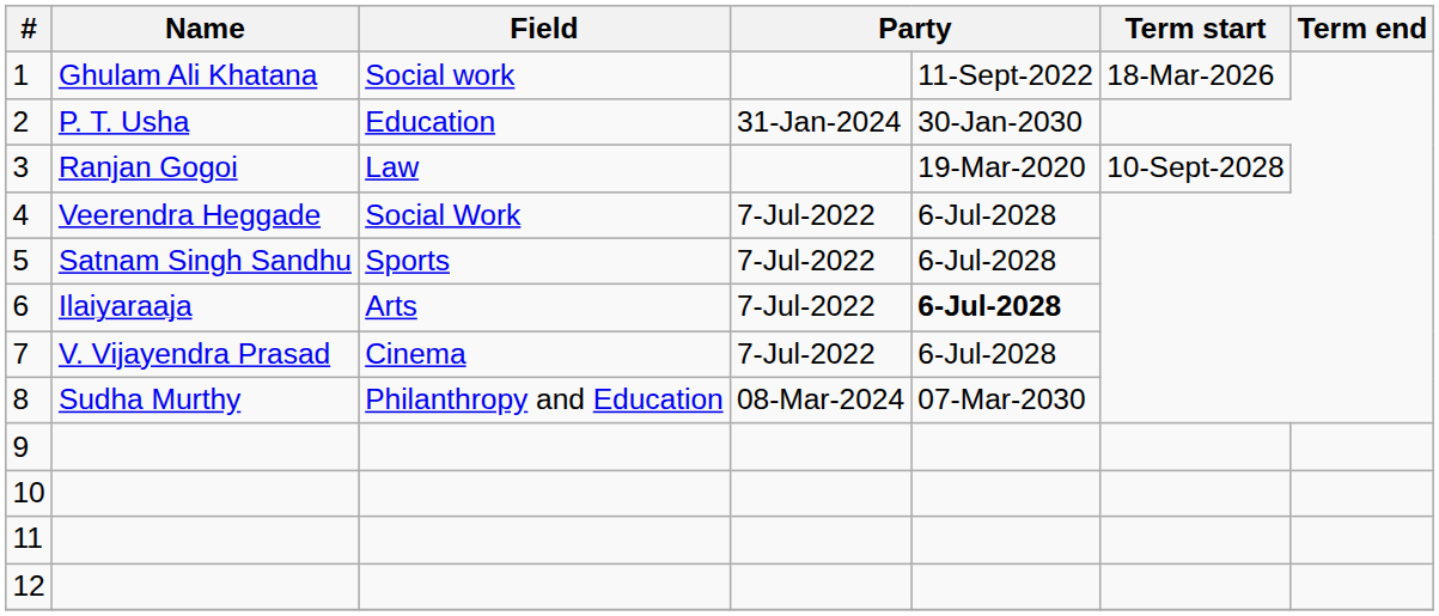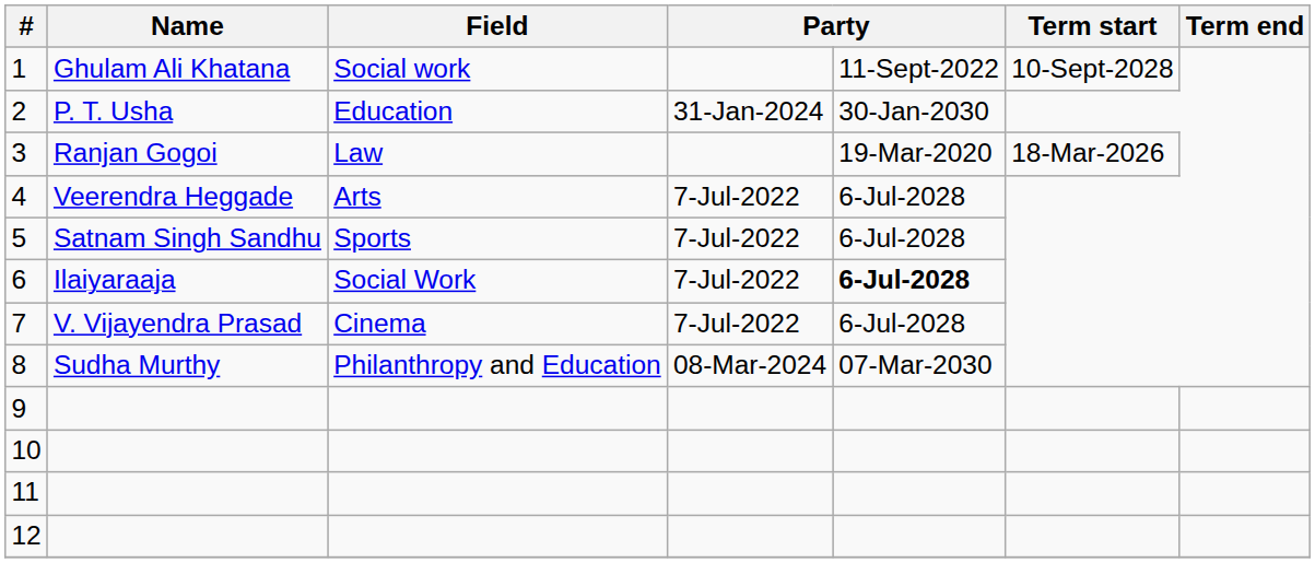1 | Term start: 18-Mar-2026 -> 10-Sept-2028
3 | Term start: 10-Sept-2028 -> 18-Mar-2026
4 | Field: Social Work -> Arts
6 | Field: Arts -> Social Work
